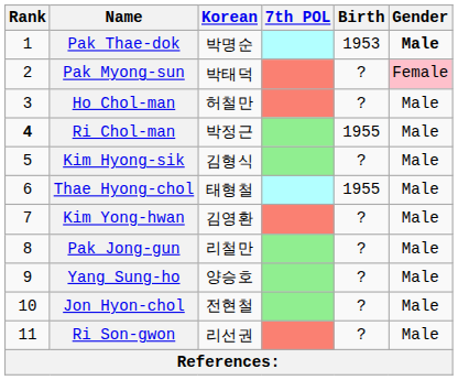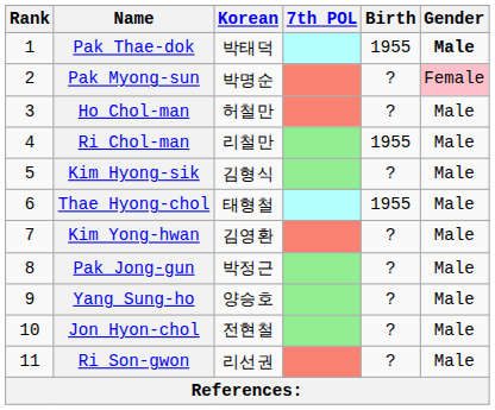Pak Thae-dok | Korean: 박명순 -> 박태덕
Pak Thae-dok | Birth: 1953 -> 1955
Pak Myong-sun | Korean: 박태덕 -> 박명순
Ri Chol-man | Rank: bold -> normal
Ri Chol-man | Korean: 박정근 -> 리철만
Pak Jong-gun | Korean: 리철만 -> 박정근
